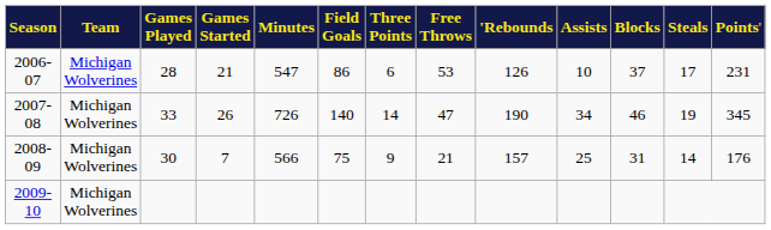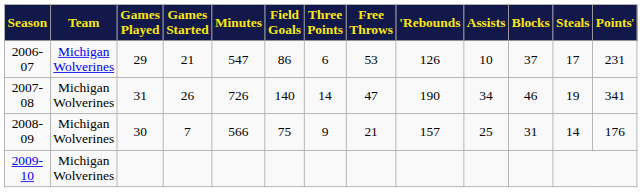2006-07 | column 3: 28 -> 29
2007-08 | column 3: 33 -> 31
2007-08 | column 13: 345 -> 341
